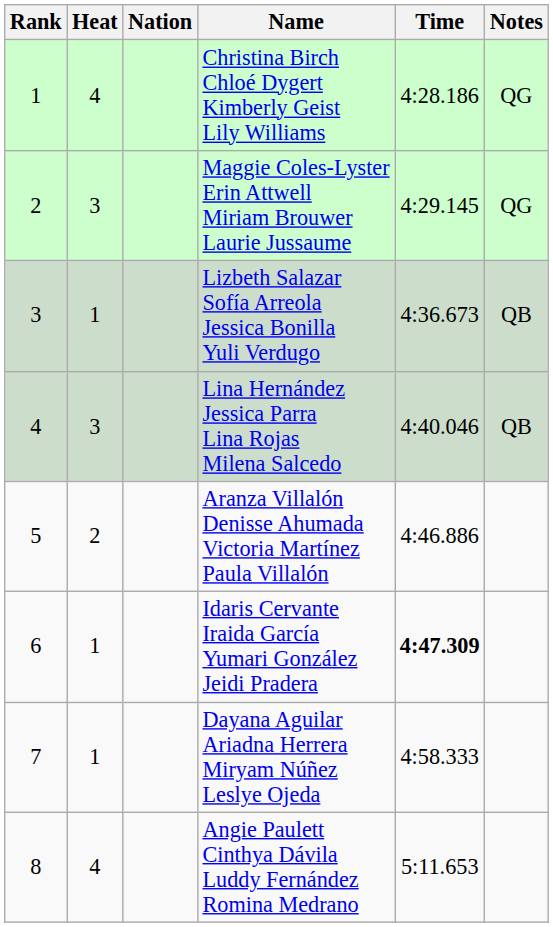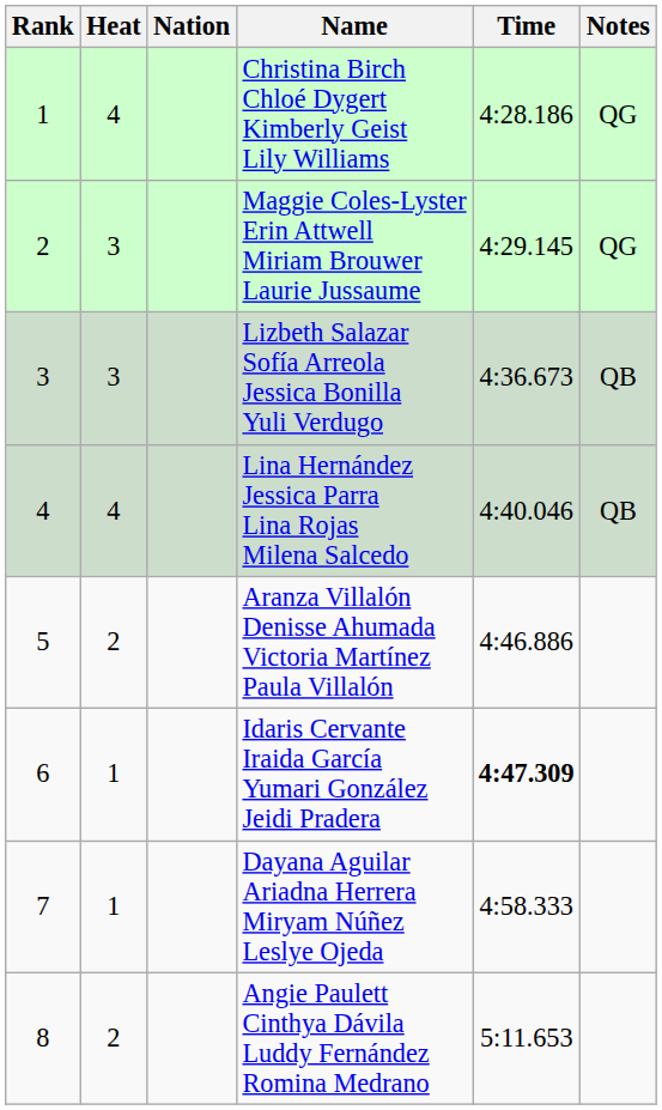Lizbeth Salazar Sofía Arreola Jessica Bonilla Yuli Verdugo | Heat: 1 -> 3
Lina Hernández Jessica Parra Lina Rojas Milena Salcedo | Heat: 3 -> 4
Angie Paulett Cinthya Dávila Luddy Fernández Romina Medrano | Heat: 4 -> 2
